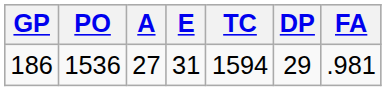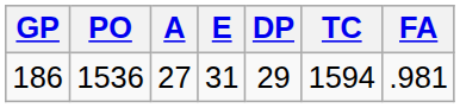columns swapped: TC <-> DP
